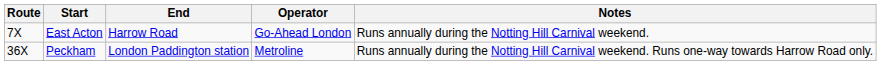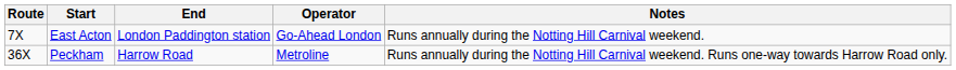East Acton | End: Harrow Road -> London Paddington station
Peckham | End: London Paddington station -> Harrow Road
